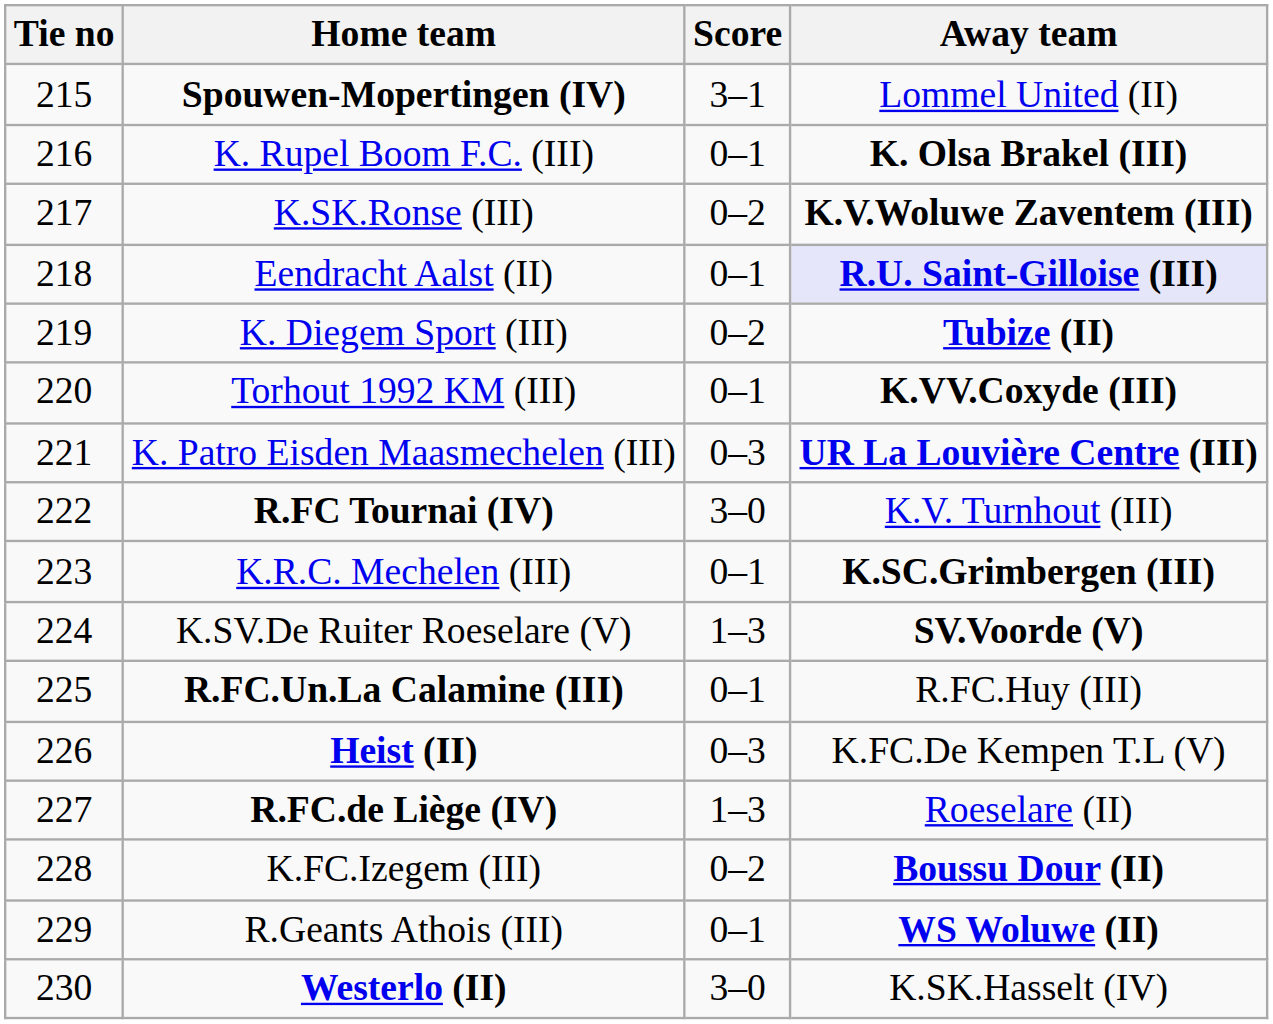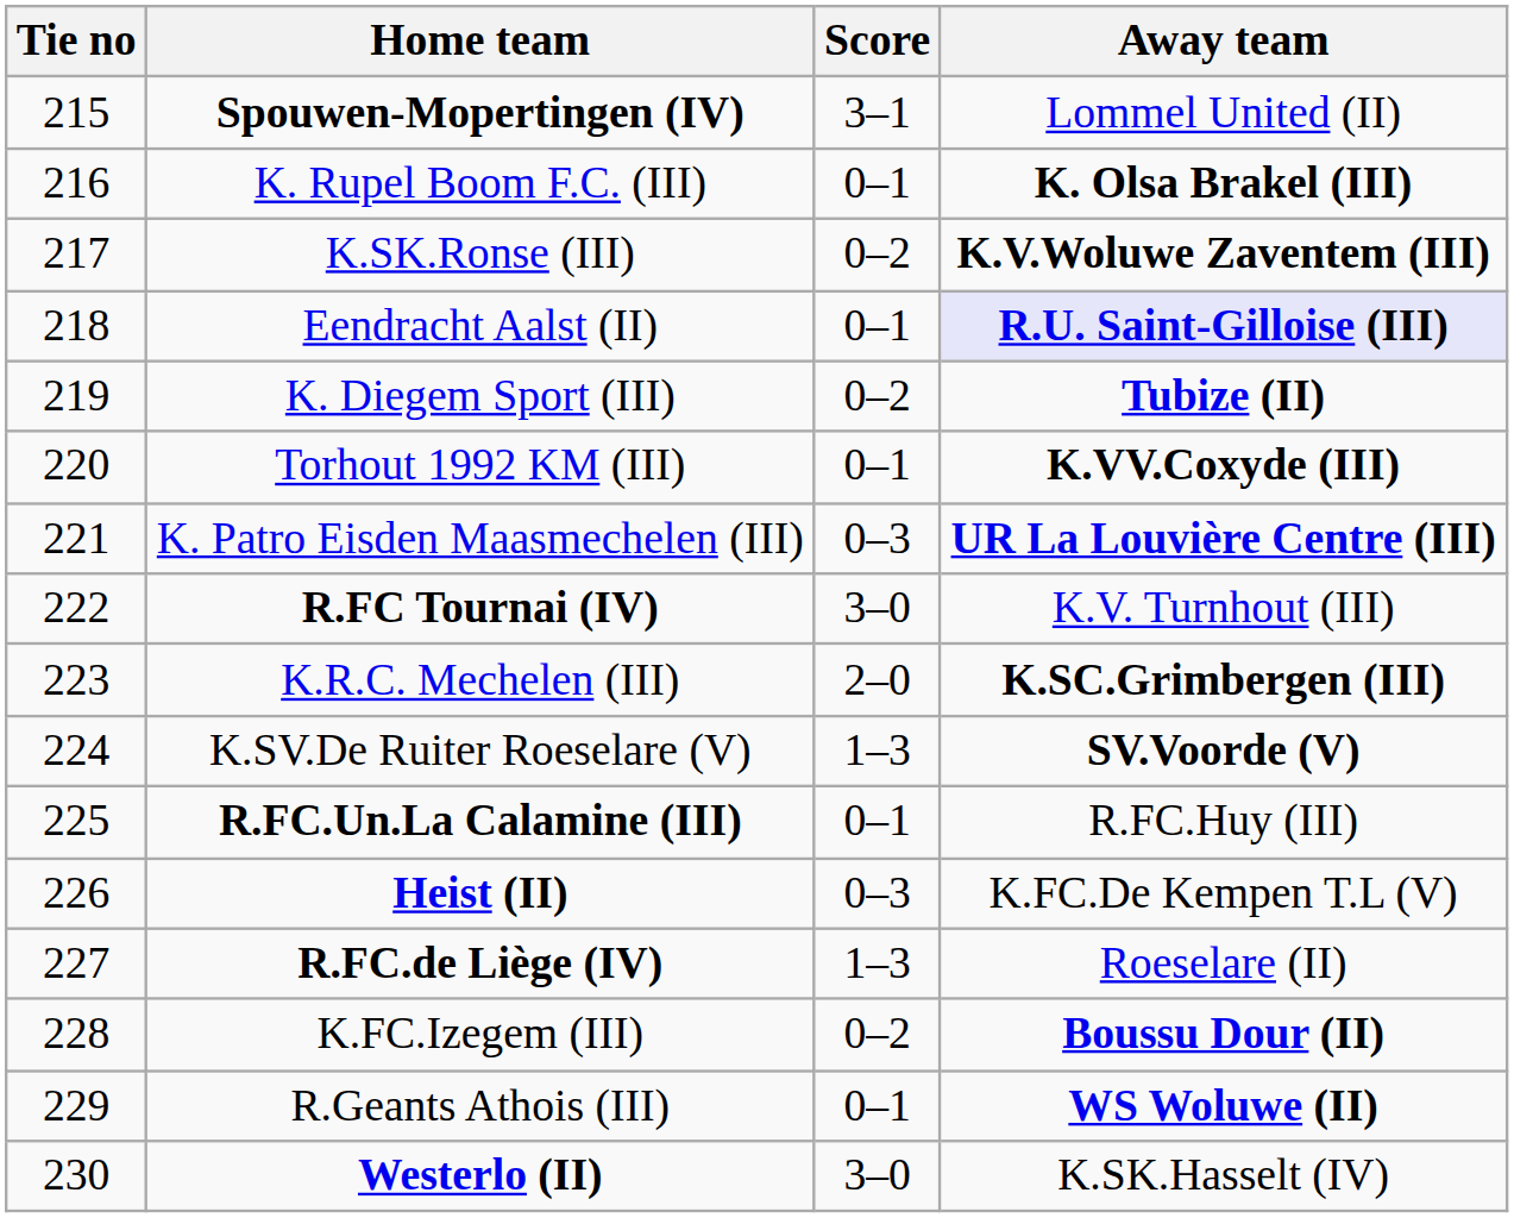K.R.C. Mechelen (III) | Score: 0–1 -> 2–0
